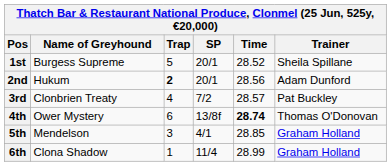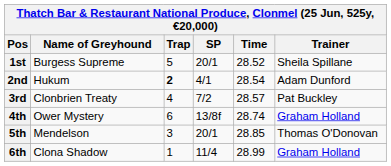2nd | SP: 20/1 -> 4/1
2nd | Time: 28.56 -> 28.54
4th | Time: bold -> normal
4th | Trainer: Thomas O'Donovan -> Graham Holland
5th | SP: 4/1 -> 20/1
5th | Trainer: Graham Holland -> Thomas O'Donovan
